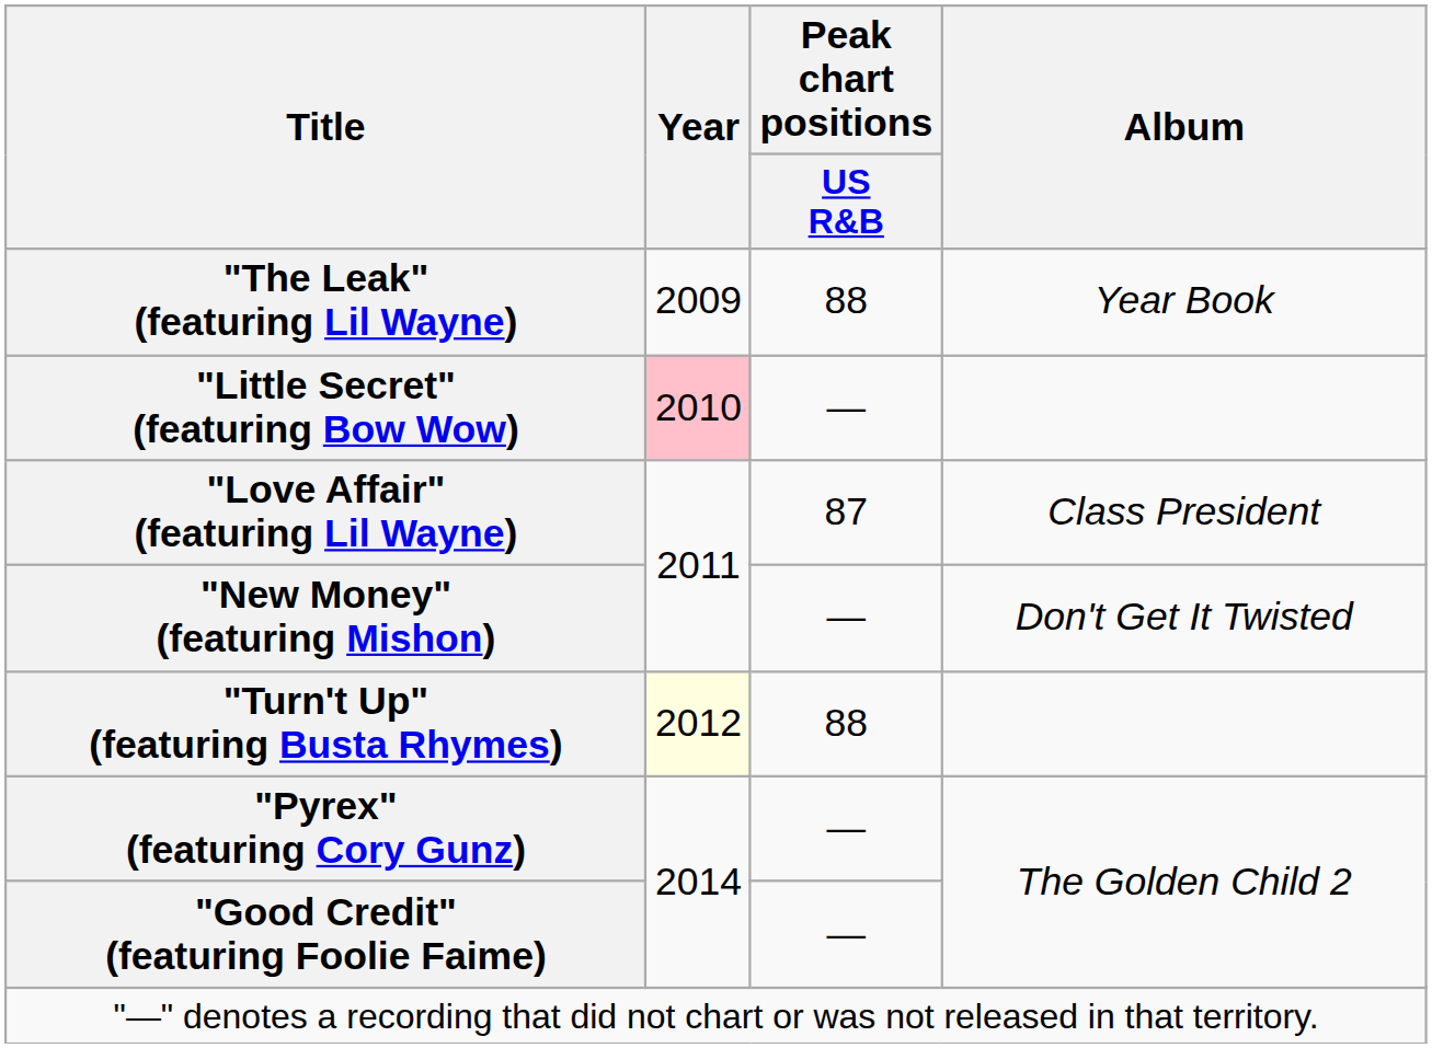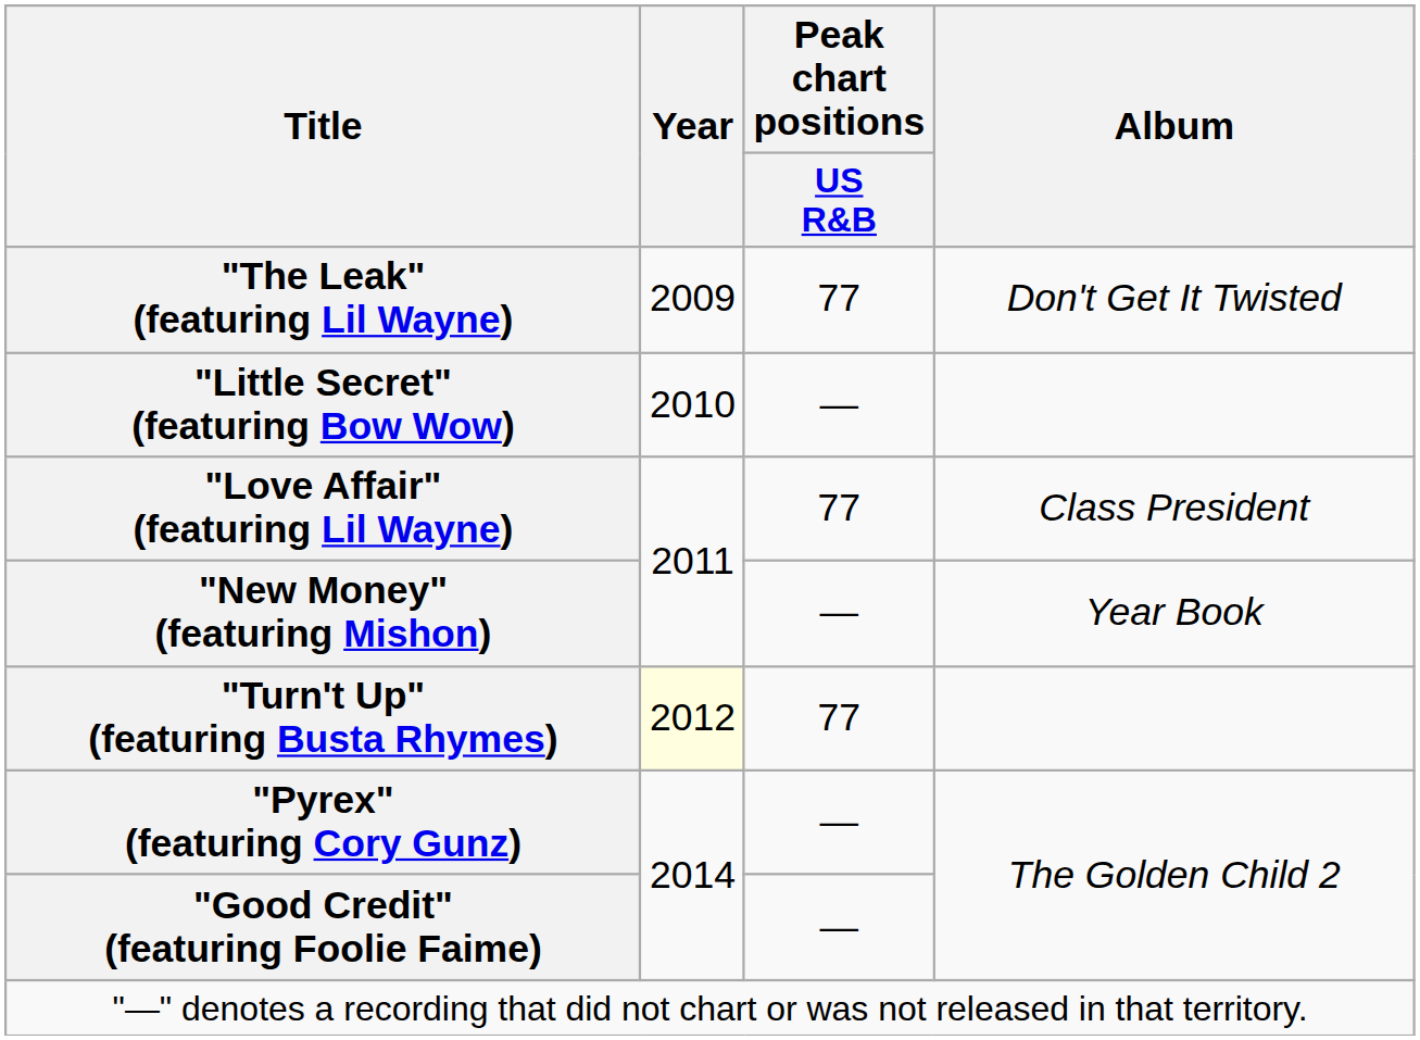"The Leak" (featuring Lil Wayne) | Peak chart positions / US R&B: 88 -> 77
"The Leak" (featuring Lil Wayne) | Album: Year Book -> Don't Get It Twisted
"Little Secret" (featuring Bow Wow) | Year: pink background -> no background
"Love Affair" (featuring Lil Wayne) | Peak chart positions / US R&B: 87 -> 77
"New Money" (featuring Mishon) | Album: Don't Get It Twisted -> Year Book
"Turn't Up" (featuring Busta Rhymes) | Peak chart positions / US R&B: 88 -> 77
